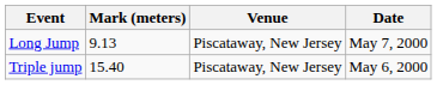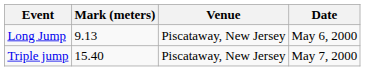Long Jump | Date: May 7, 2000 -> May 6, 2000
Triple jump | Date: May 6, 2000 -> May 7, 2000
